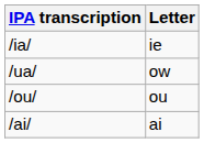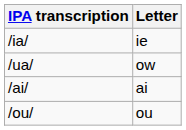rows swapped: /ai/ <-> /ou/
